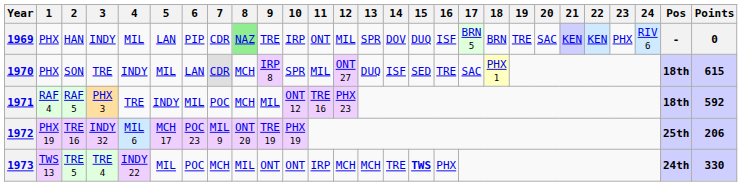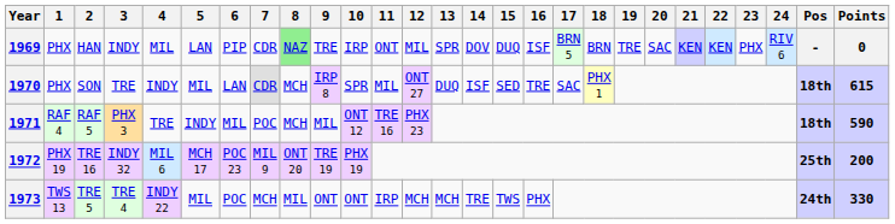1971 | Points: 592 -> 590
1972 | Points: 206 -> 200
1973 | 15: bold -> normal
